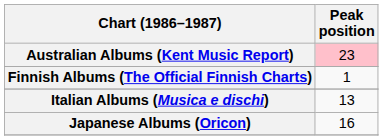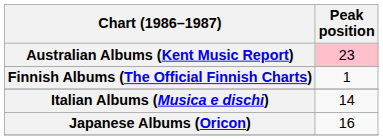Italian Albums (Musica e dischi) | Peak position: 13 -> 14
